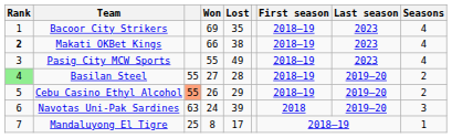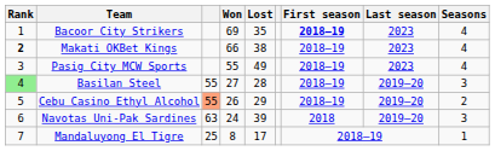Bacoor City Strikers | First season: normal -> bold
Basilan Steel | Seasons: 2 -> 3
